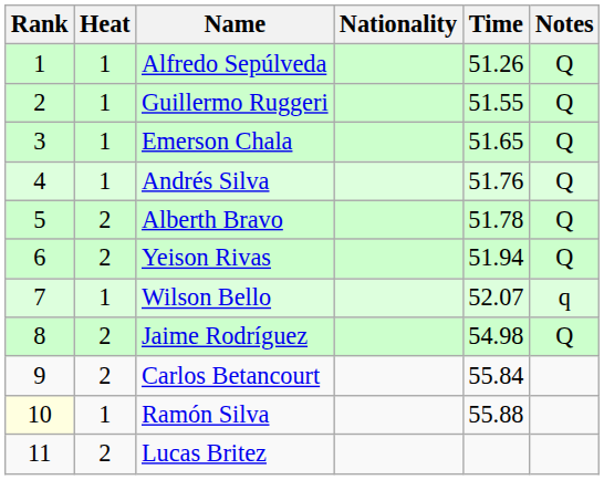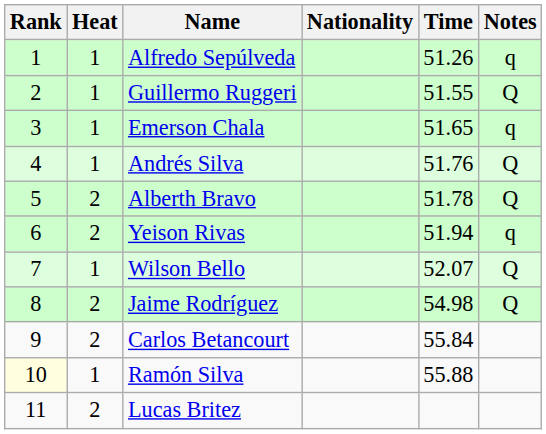Alfredo Sepúlveda | Notes: Q -> q
Emerson Chala | Notes: Q -> q
Yeison Rivas | Notes: Q -> q
Wilson Bello | Notes: q -> Q
